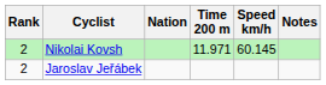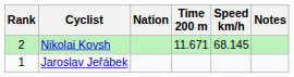Nikolai Kovsh | Time 200 m: 11.971 -> 11.671
Nikolai Kovsh | Speed km/h: 60.145 -> 68.145
Jaroslav Jeřábek | Rank: 2 -> 1
